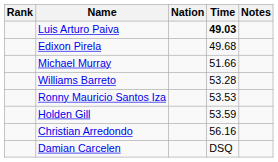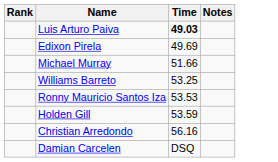- column: Nation
Edixon Pirela | Time: 49.68 -> 49.69
Williams Barreto | Time: 53.28 -> 53.25
